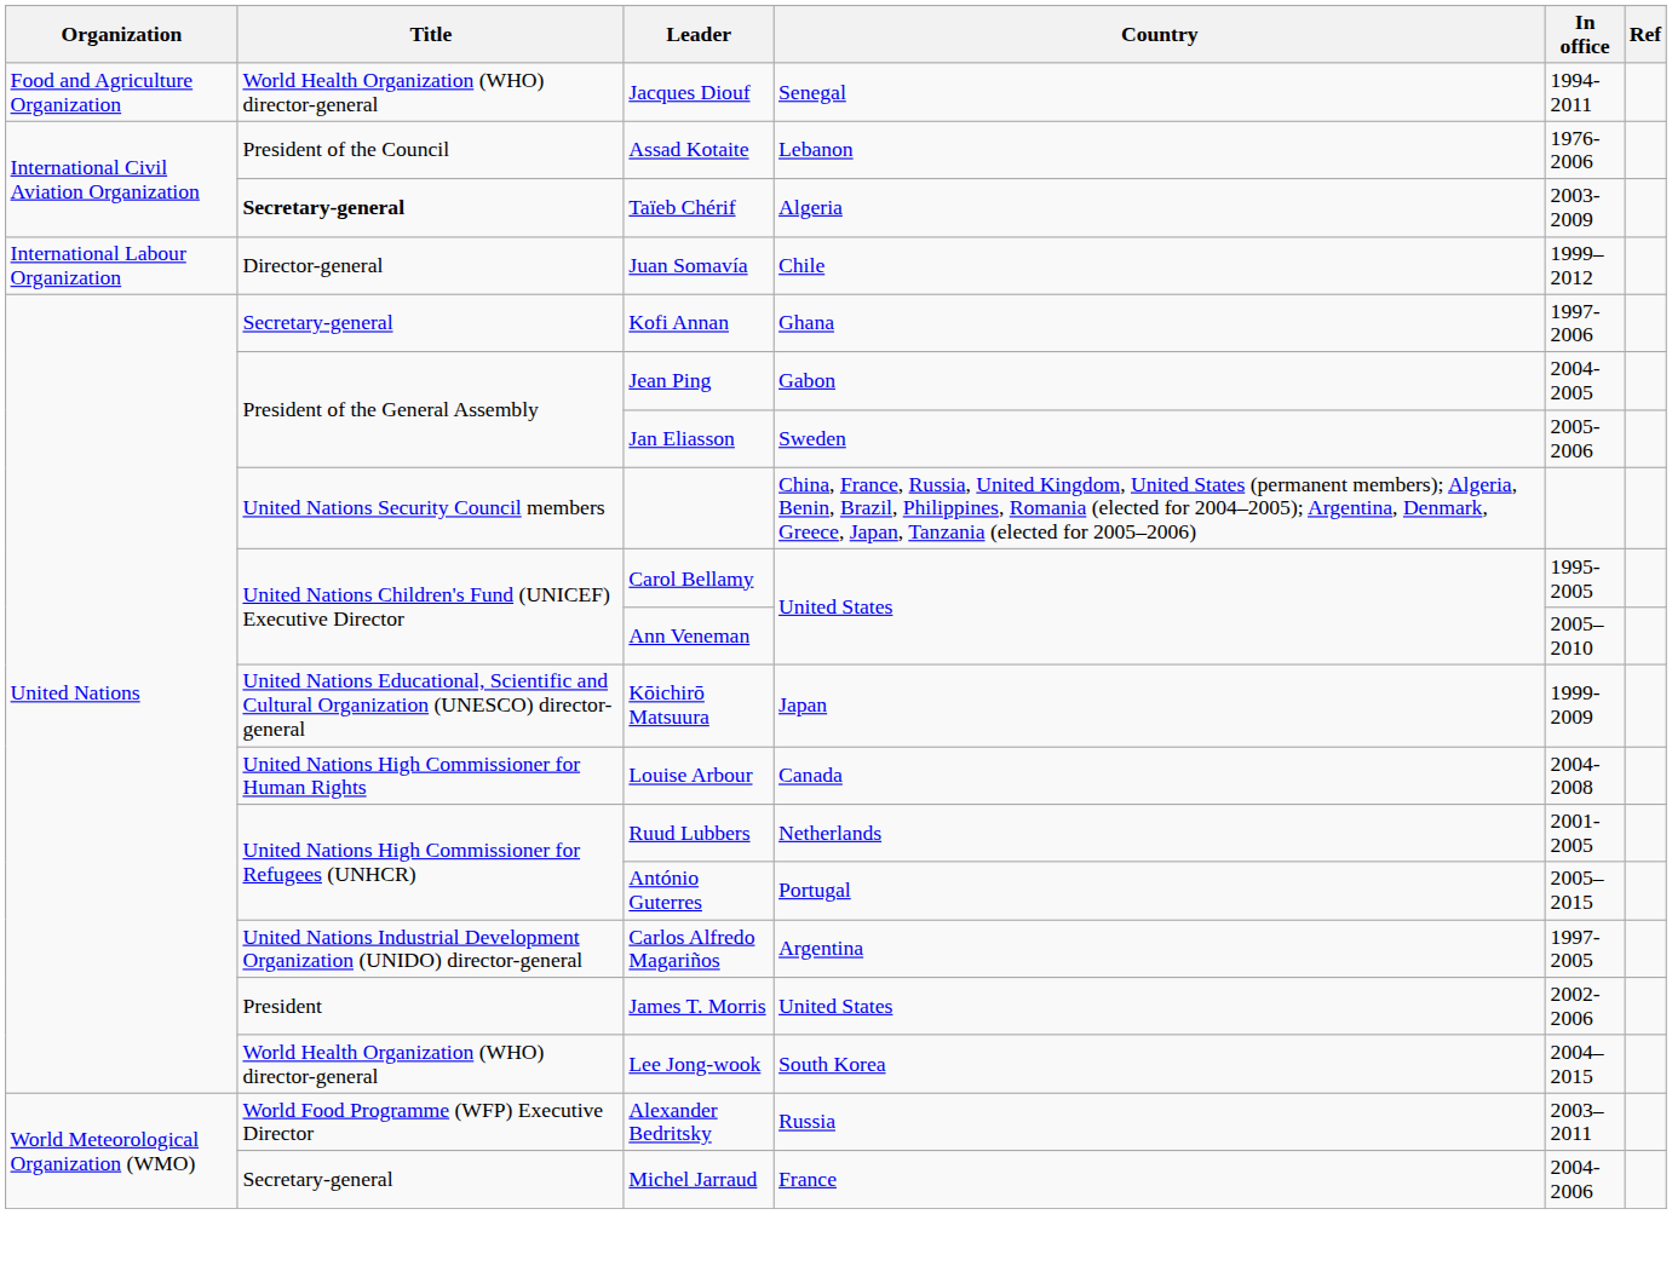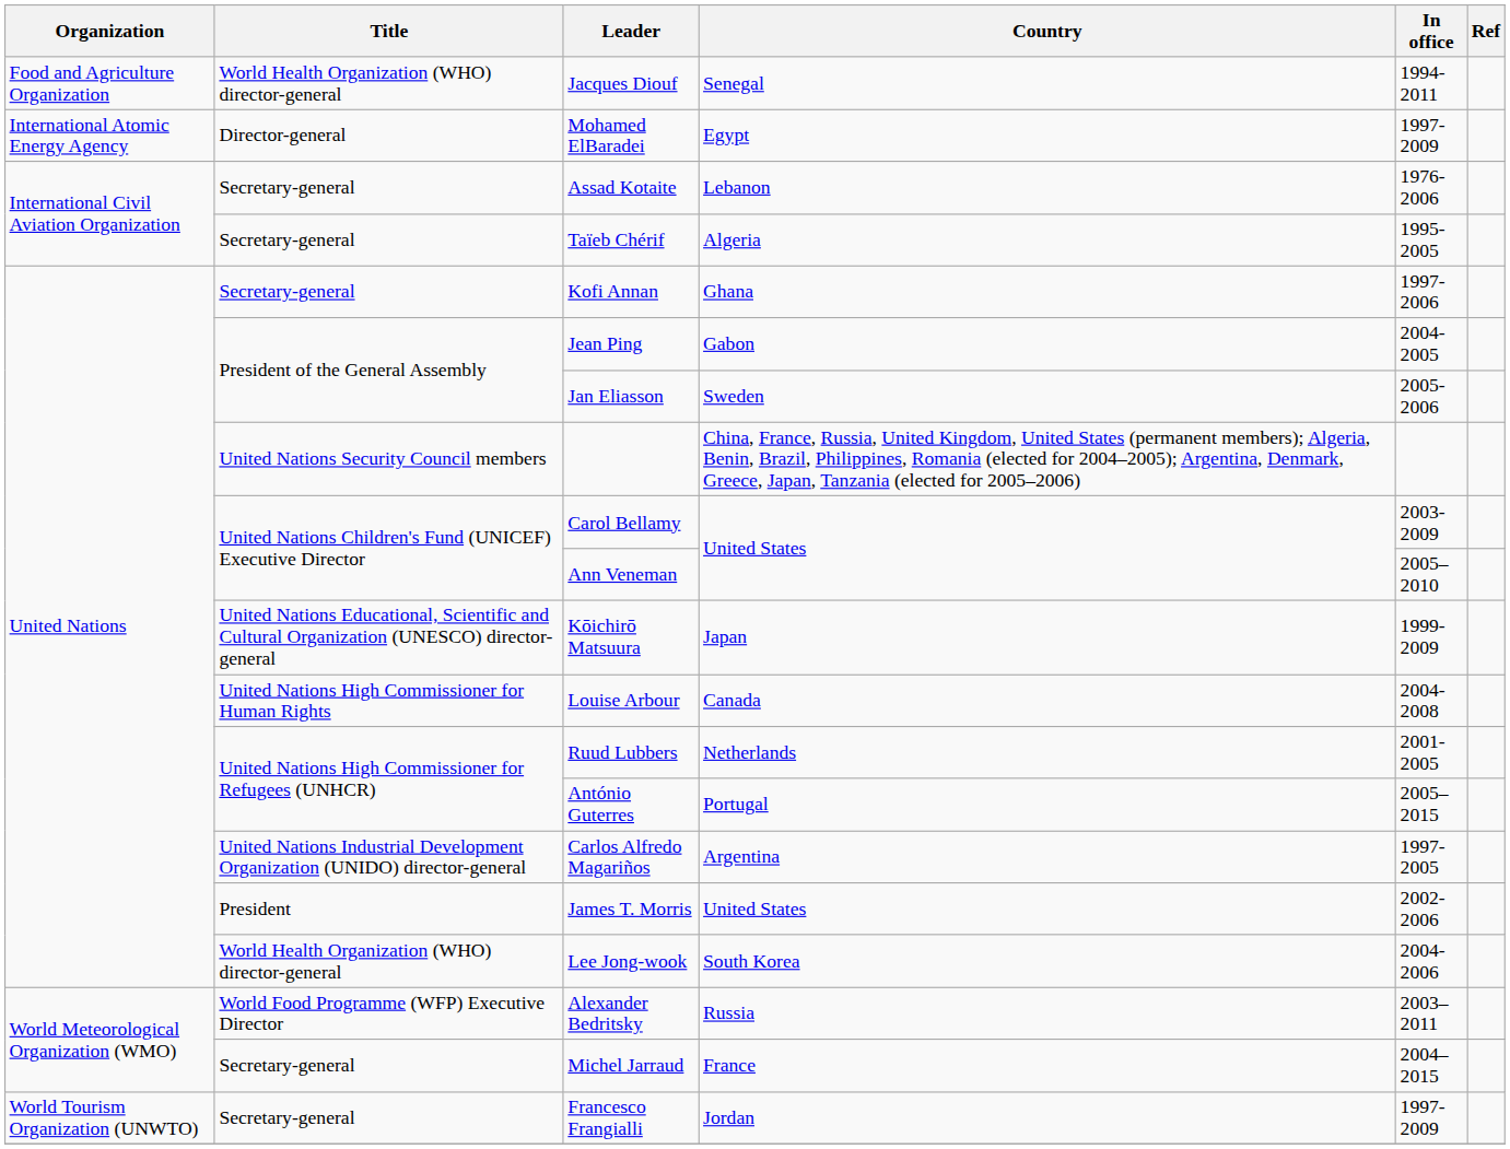+ row: International Atomic Energy Agency | Director-general | Mohamed ElBaradei | Egypt | 1997-2009
Assad Kotaite | Title: President of the Council -> Secretary-general
Taïeb Chérif | Title: bold -> normal
Taïeb Chérif | In office: 2003-2009 -> 1995-2005
- row: International Labour Organization | Director-general | Juan Somavía | Chile | 1999–2012
Carol Bellamy | In office: 1995-2005 -> 2003-2009
Lee Jong-wook | In office: 2004–2015 -> 2004-2006
Michel Jarraud | In office: 2004-2006 -> 2004–2015
+ row: World Tourism Organization (UNWTO) | Secretary-general | Francesco Frangialli | Jordan | 1997-2009
